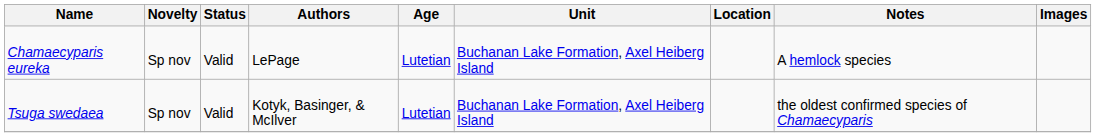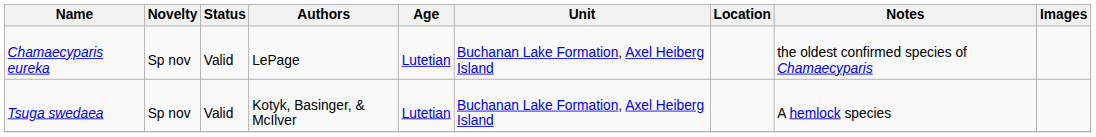Chamaecyparis eureka | Notes: A hemlock species -> the oldest confirmed species of Chamaecyparis
Tsuga swedaea | Notes: the oldest confirmed species of Chamaecyparis -> A hemlock species
